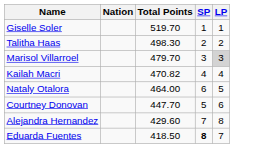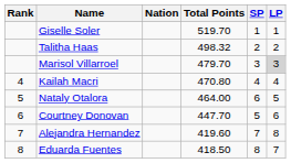+ column: Rank | 4 | 5 | 6 | 7 | 8
Talitha Haas | Total Points: 498.30 -> 498.32
Kailah Macri | Total Points: 470.82 -> 470.80
Alejandra Hernandez | Total Points: 429.60 -> 419.60
Eduarda Fuentes | SP: bold -> normal
